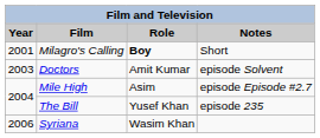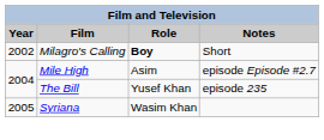Milagro's Calling | Year: 2001 -> 2002
- row: 2003 | Doctors | Amit Kumar | episode Solvent
Syriana | Year: 2006 -> 2005
